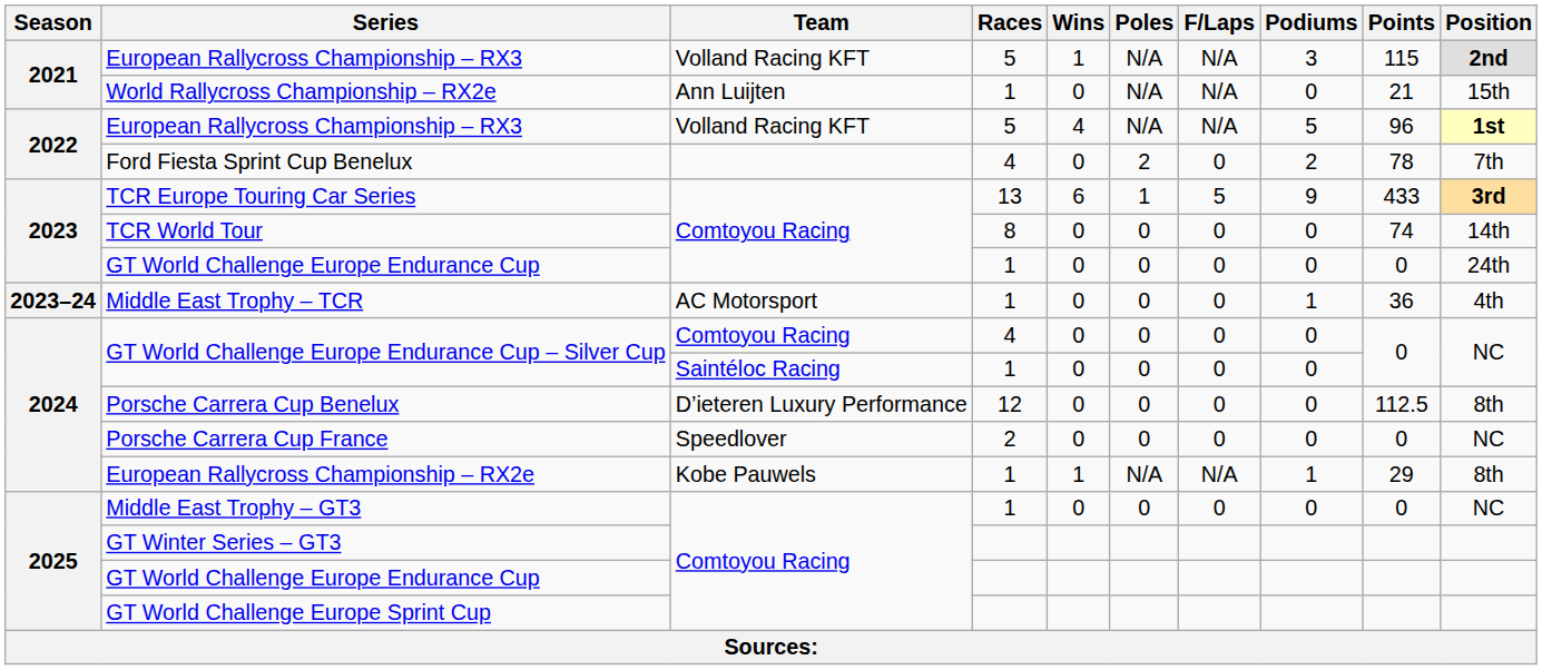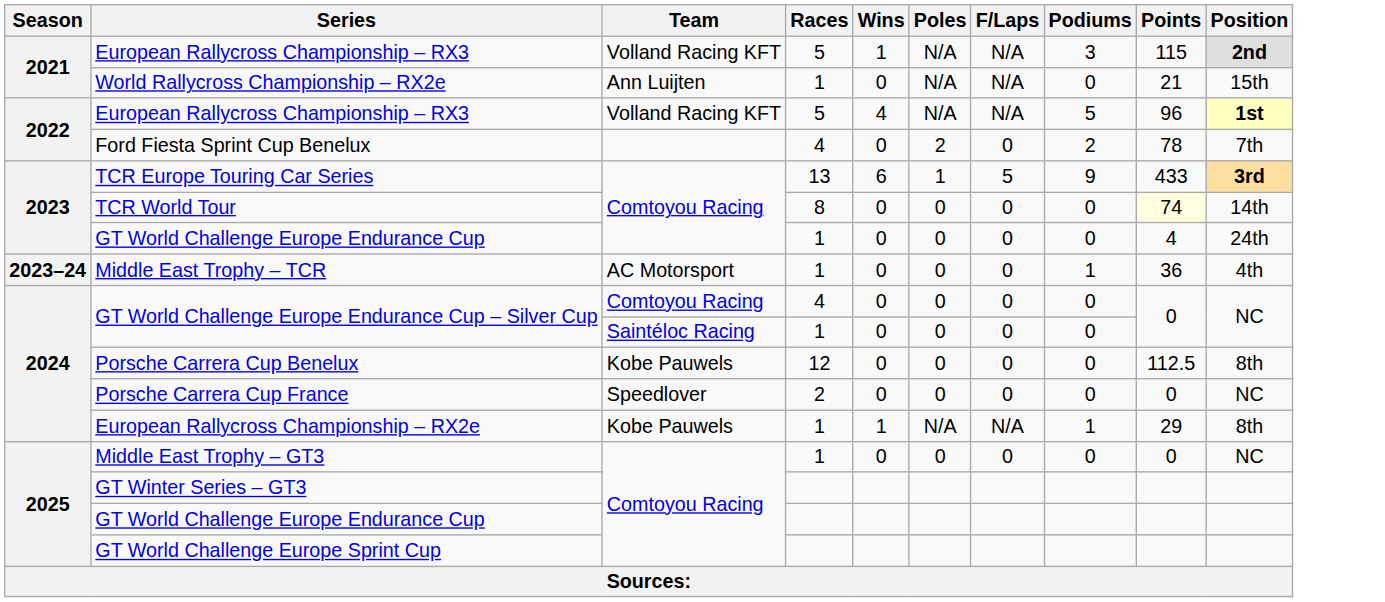TCR World Tour | Points: no background -> lightyellow background
GT World Challenge Europe Endurance Cup / 1 | Points: 0 -> 4
Porsche Carrera Cup Benelux | Team: D’ieteren Luxury Performance -> Kobe Pauwels
